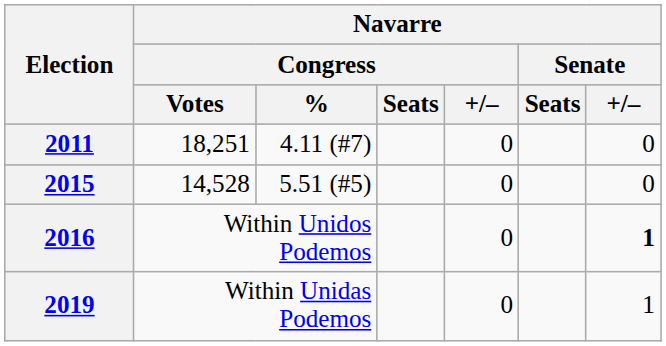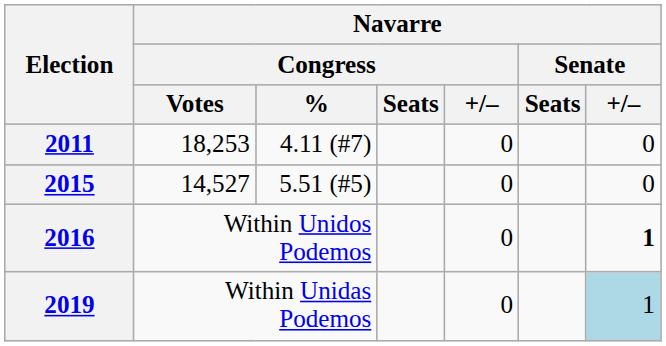2011 | Navarre / Congress / Votes: 18,251 -> 18,253
2015 | Navarre / Congress / Votes: 14,528 -> 14,527
2019 | Navarre / Senate / +/–: no background -> lightblue background
